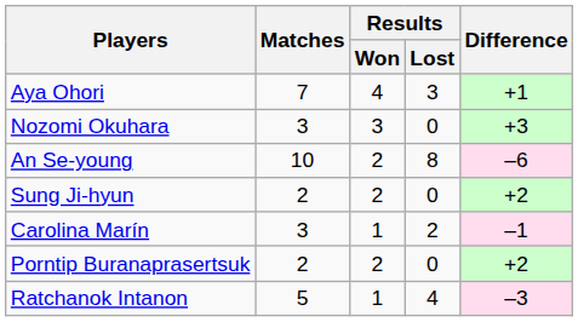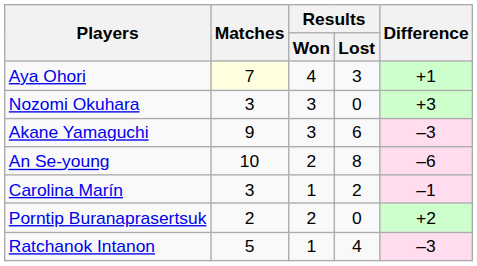Aya Ohori | Matches: no background -> lightyellow background
+ row: Akane Yamaguchi | 9 | 3 | 6 | –3
- row: Sung Ji-hyun | 2 | 2 | 0 | +2
